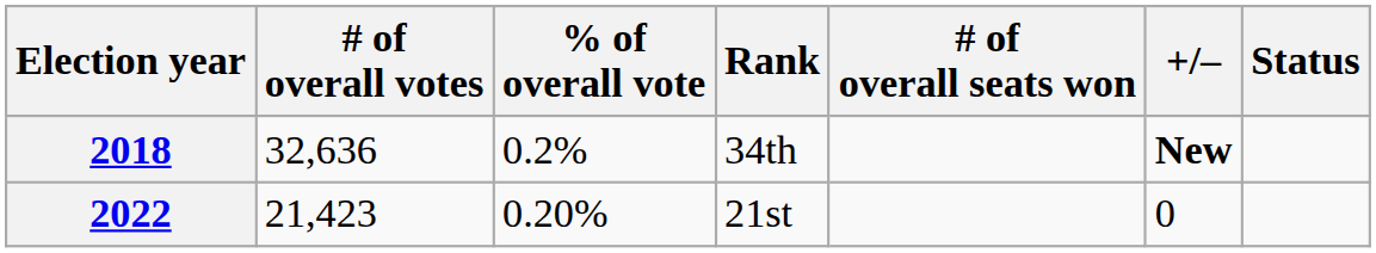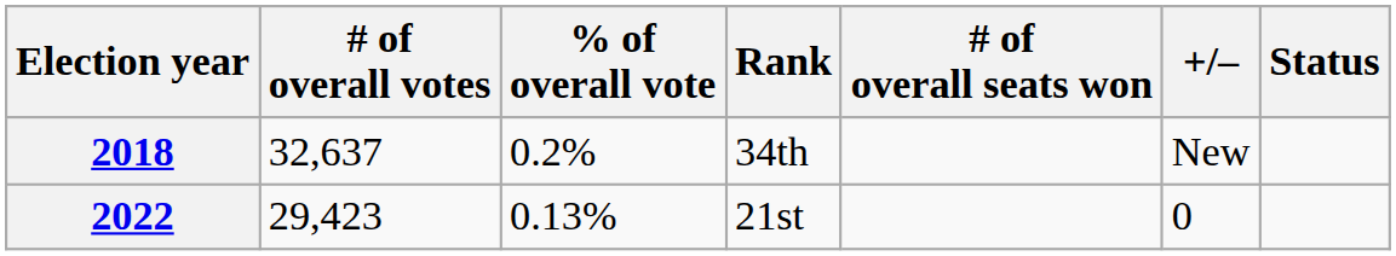2018 | # of overall votes: 32,636 -> 32,637
2018 | +/–: bold -> normal
2022 | # of overall votes: 21,423 -> 29,423
2022 | % of overall vote: 0.20% -> 0.13%
